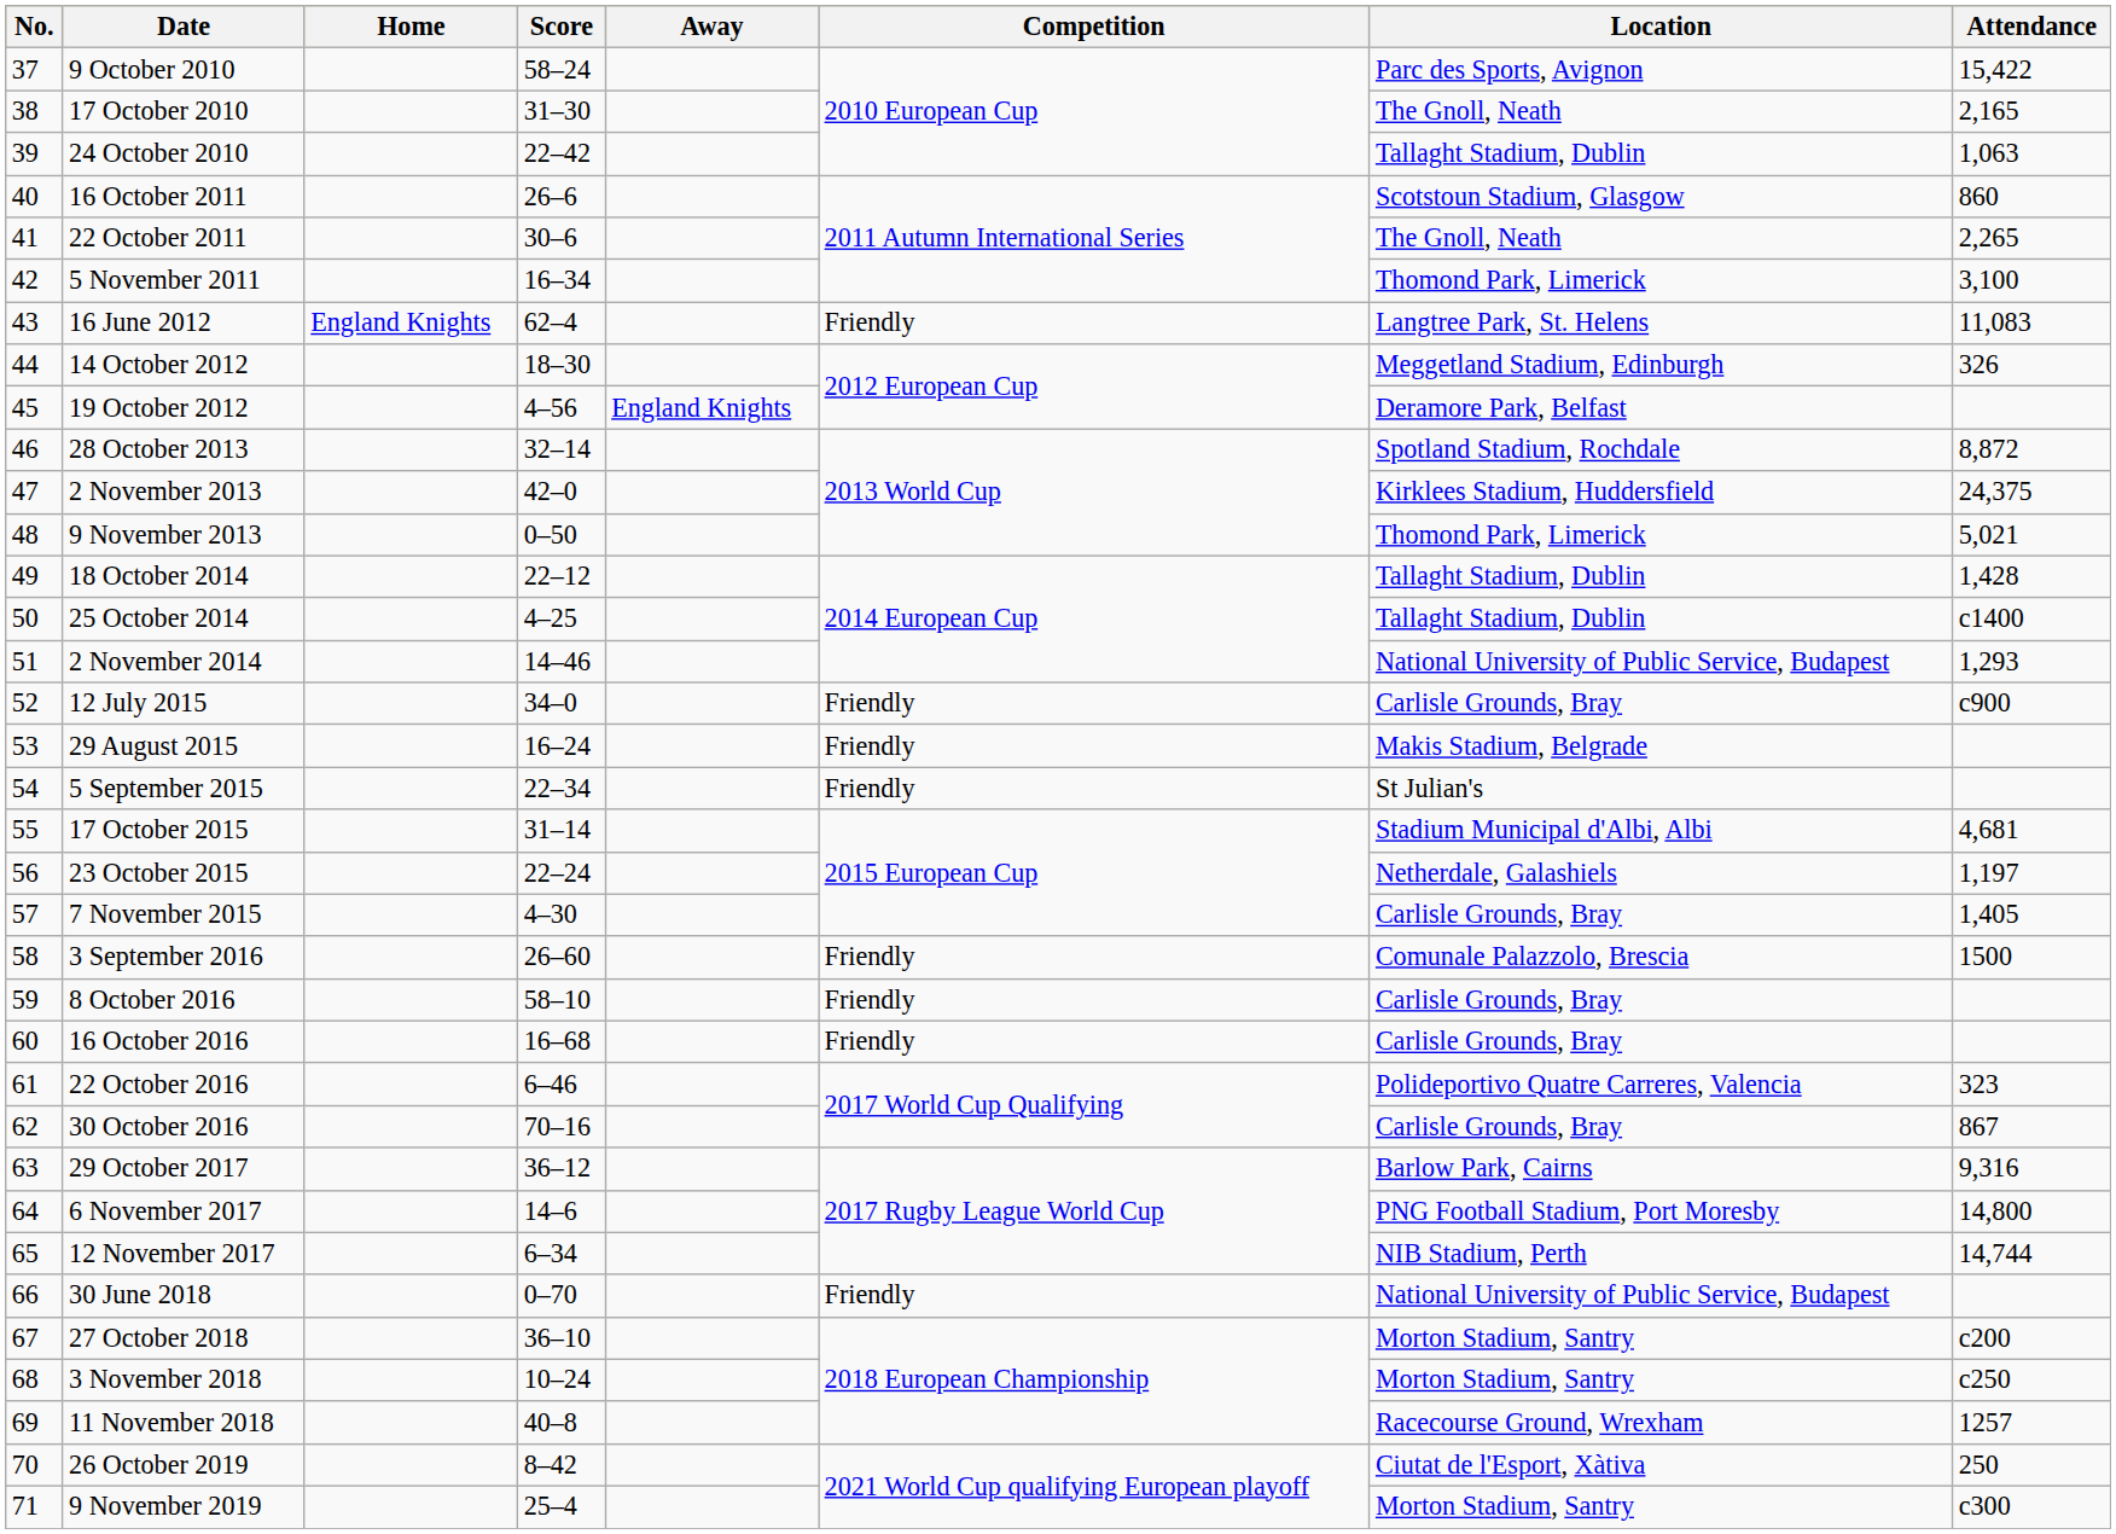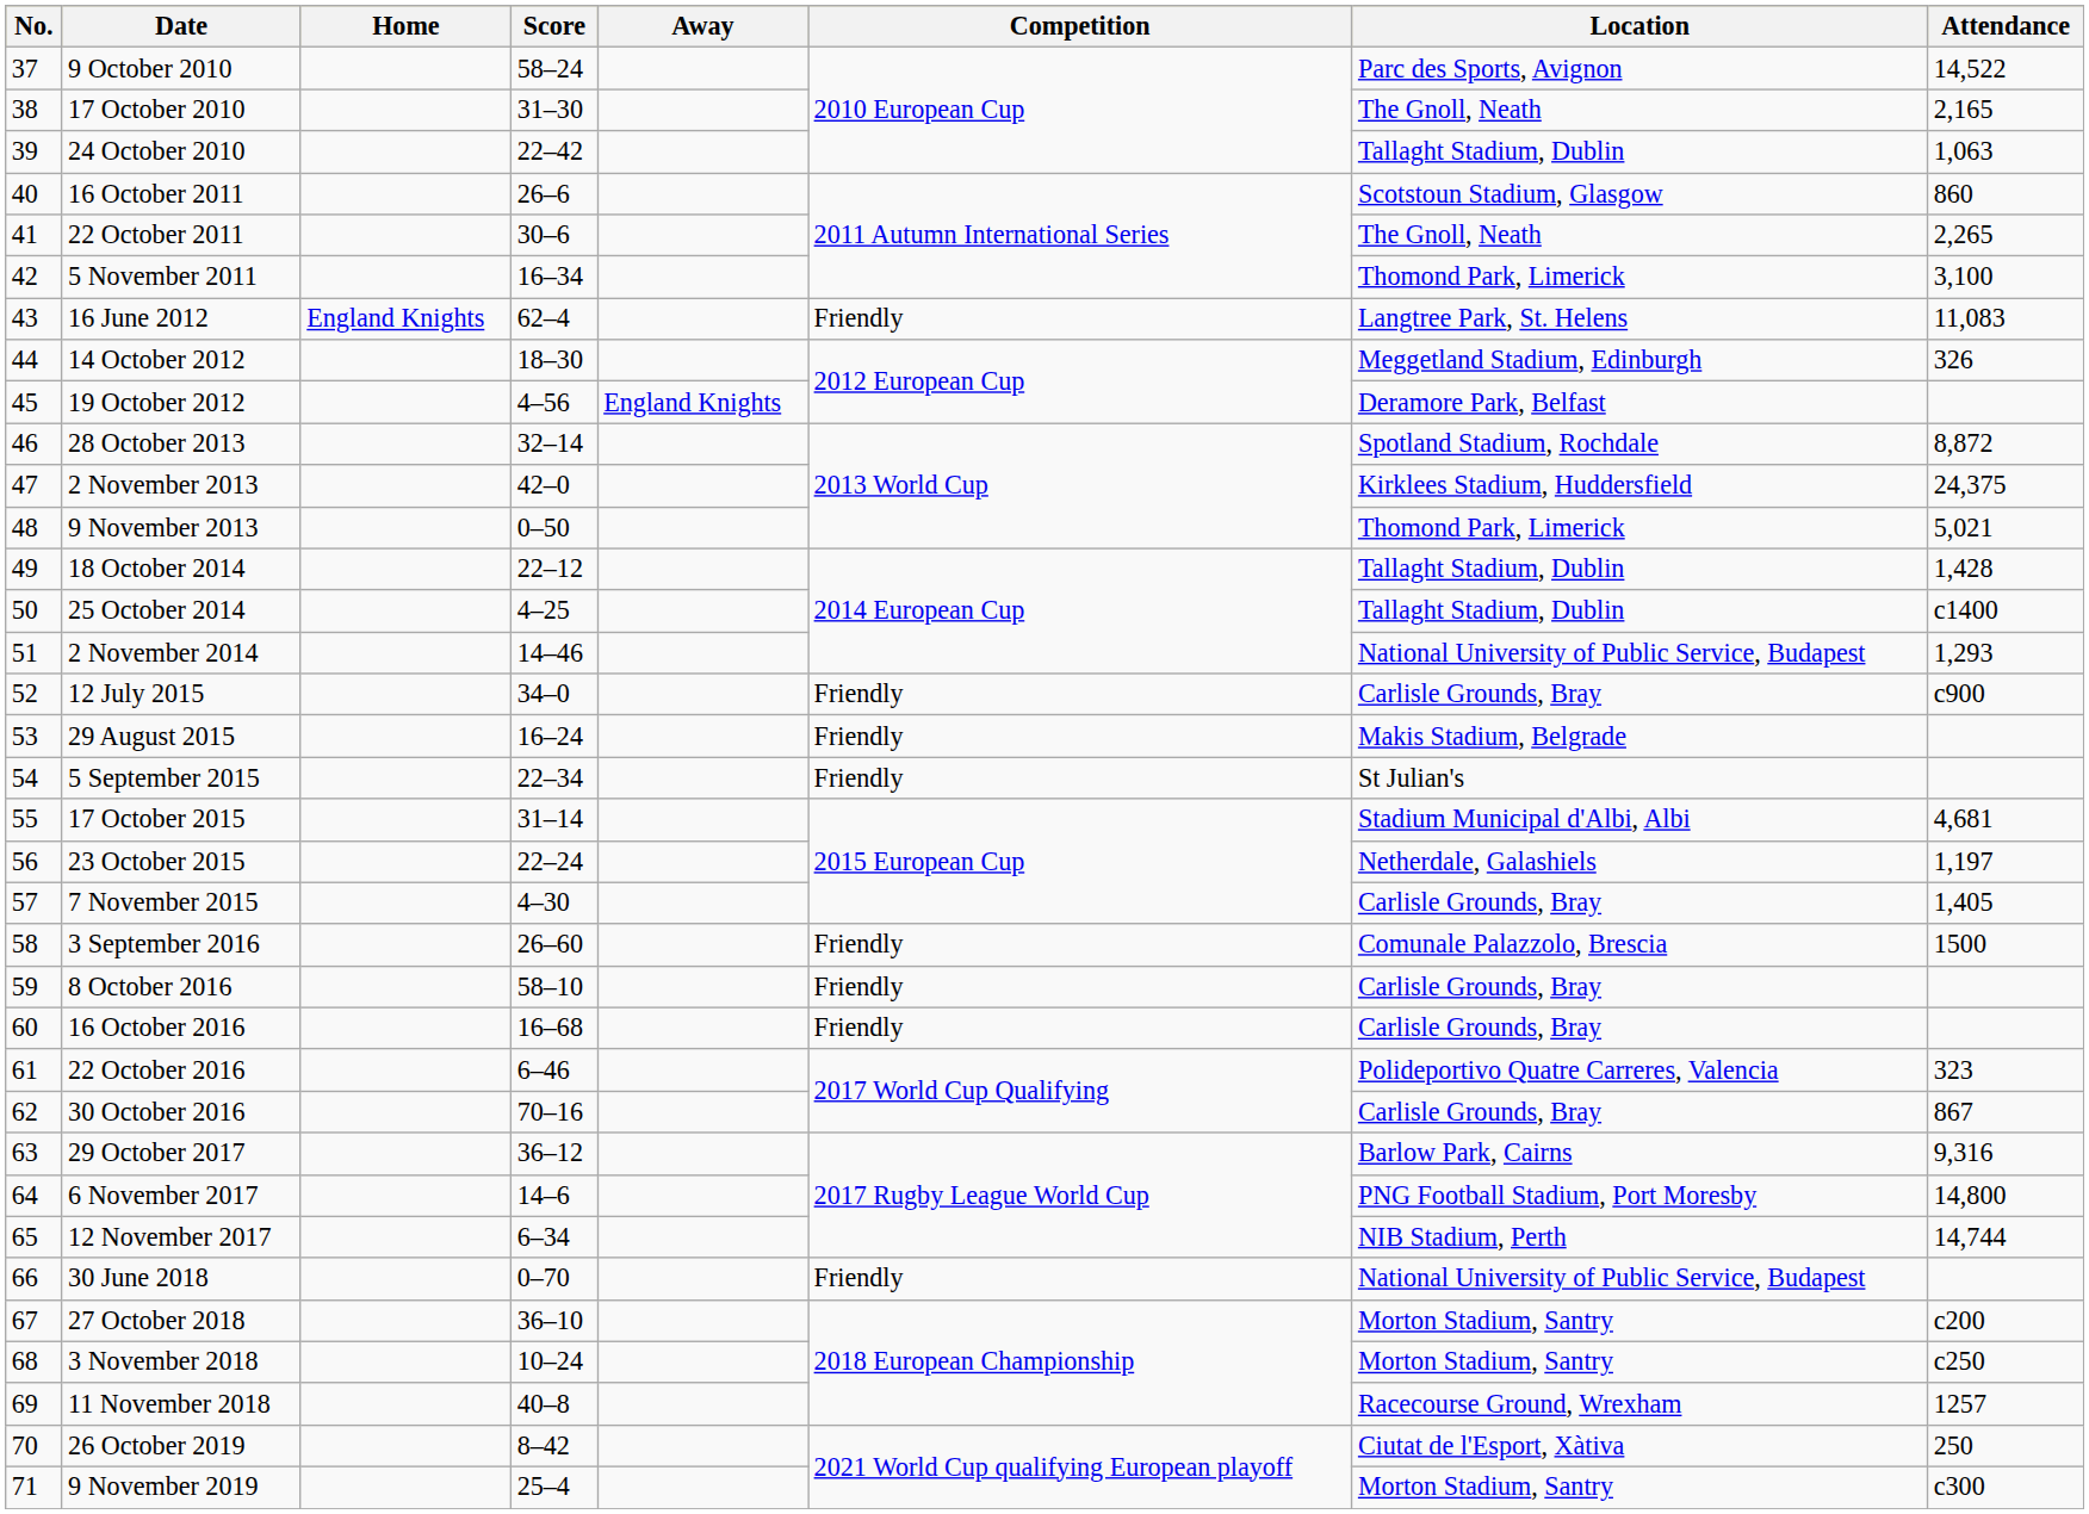9 October 2010 | Attendance: 15,422 -> 14,522
